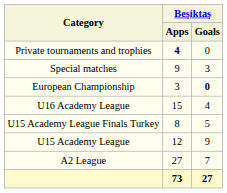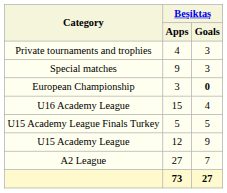Private tournaments and trophies | Beşiktaş / Apps: bold -> normal
Private tournaments and trophies | Beşiktaş / Goals: 0 -> 3
U15 Academy League Finals Turkey | Beşiktaş / Apps: 8 -> 5
